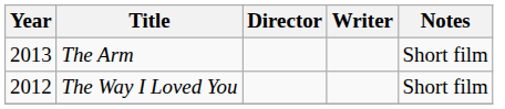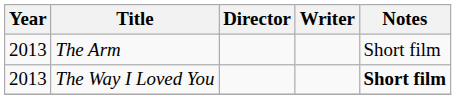The Way I Loved You | Year: 2012 -> 2013
The Way I Loved You | Notes: normal -> bold
